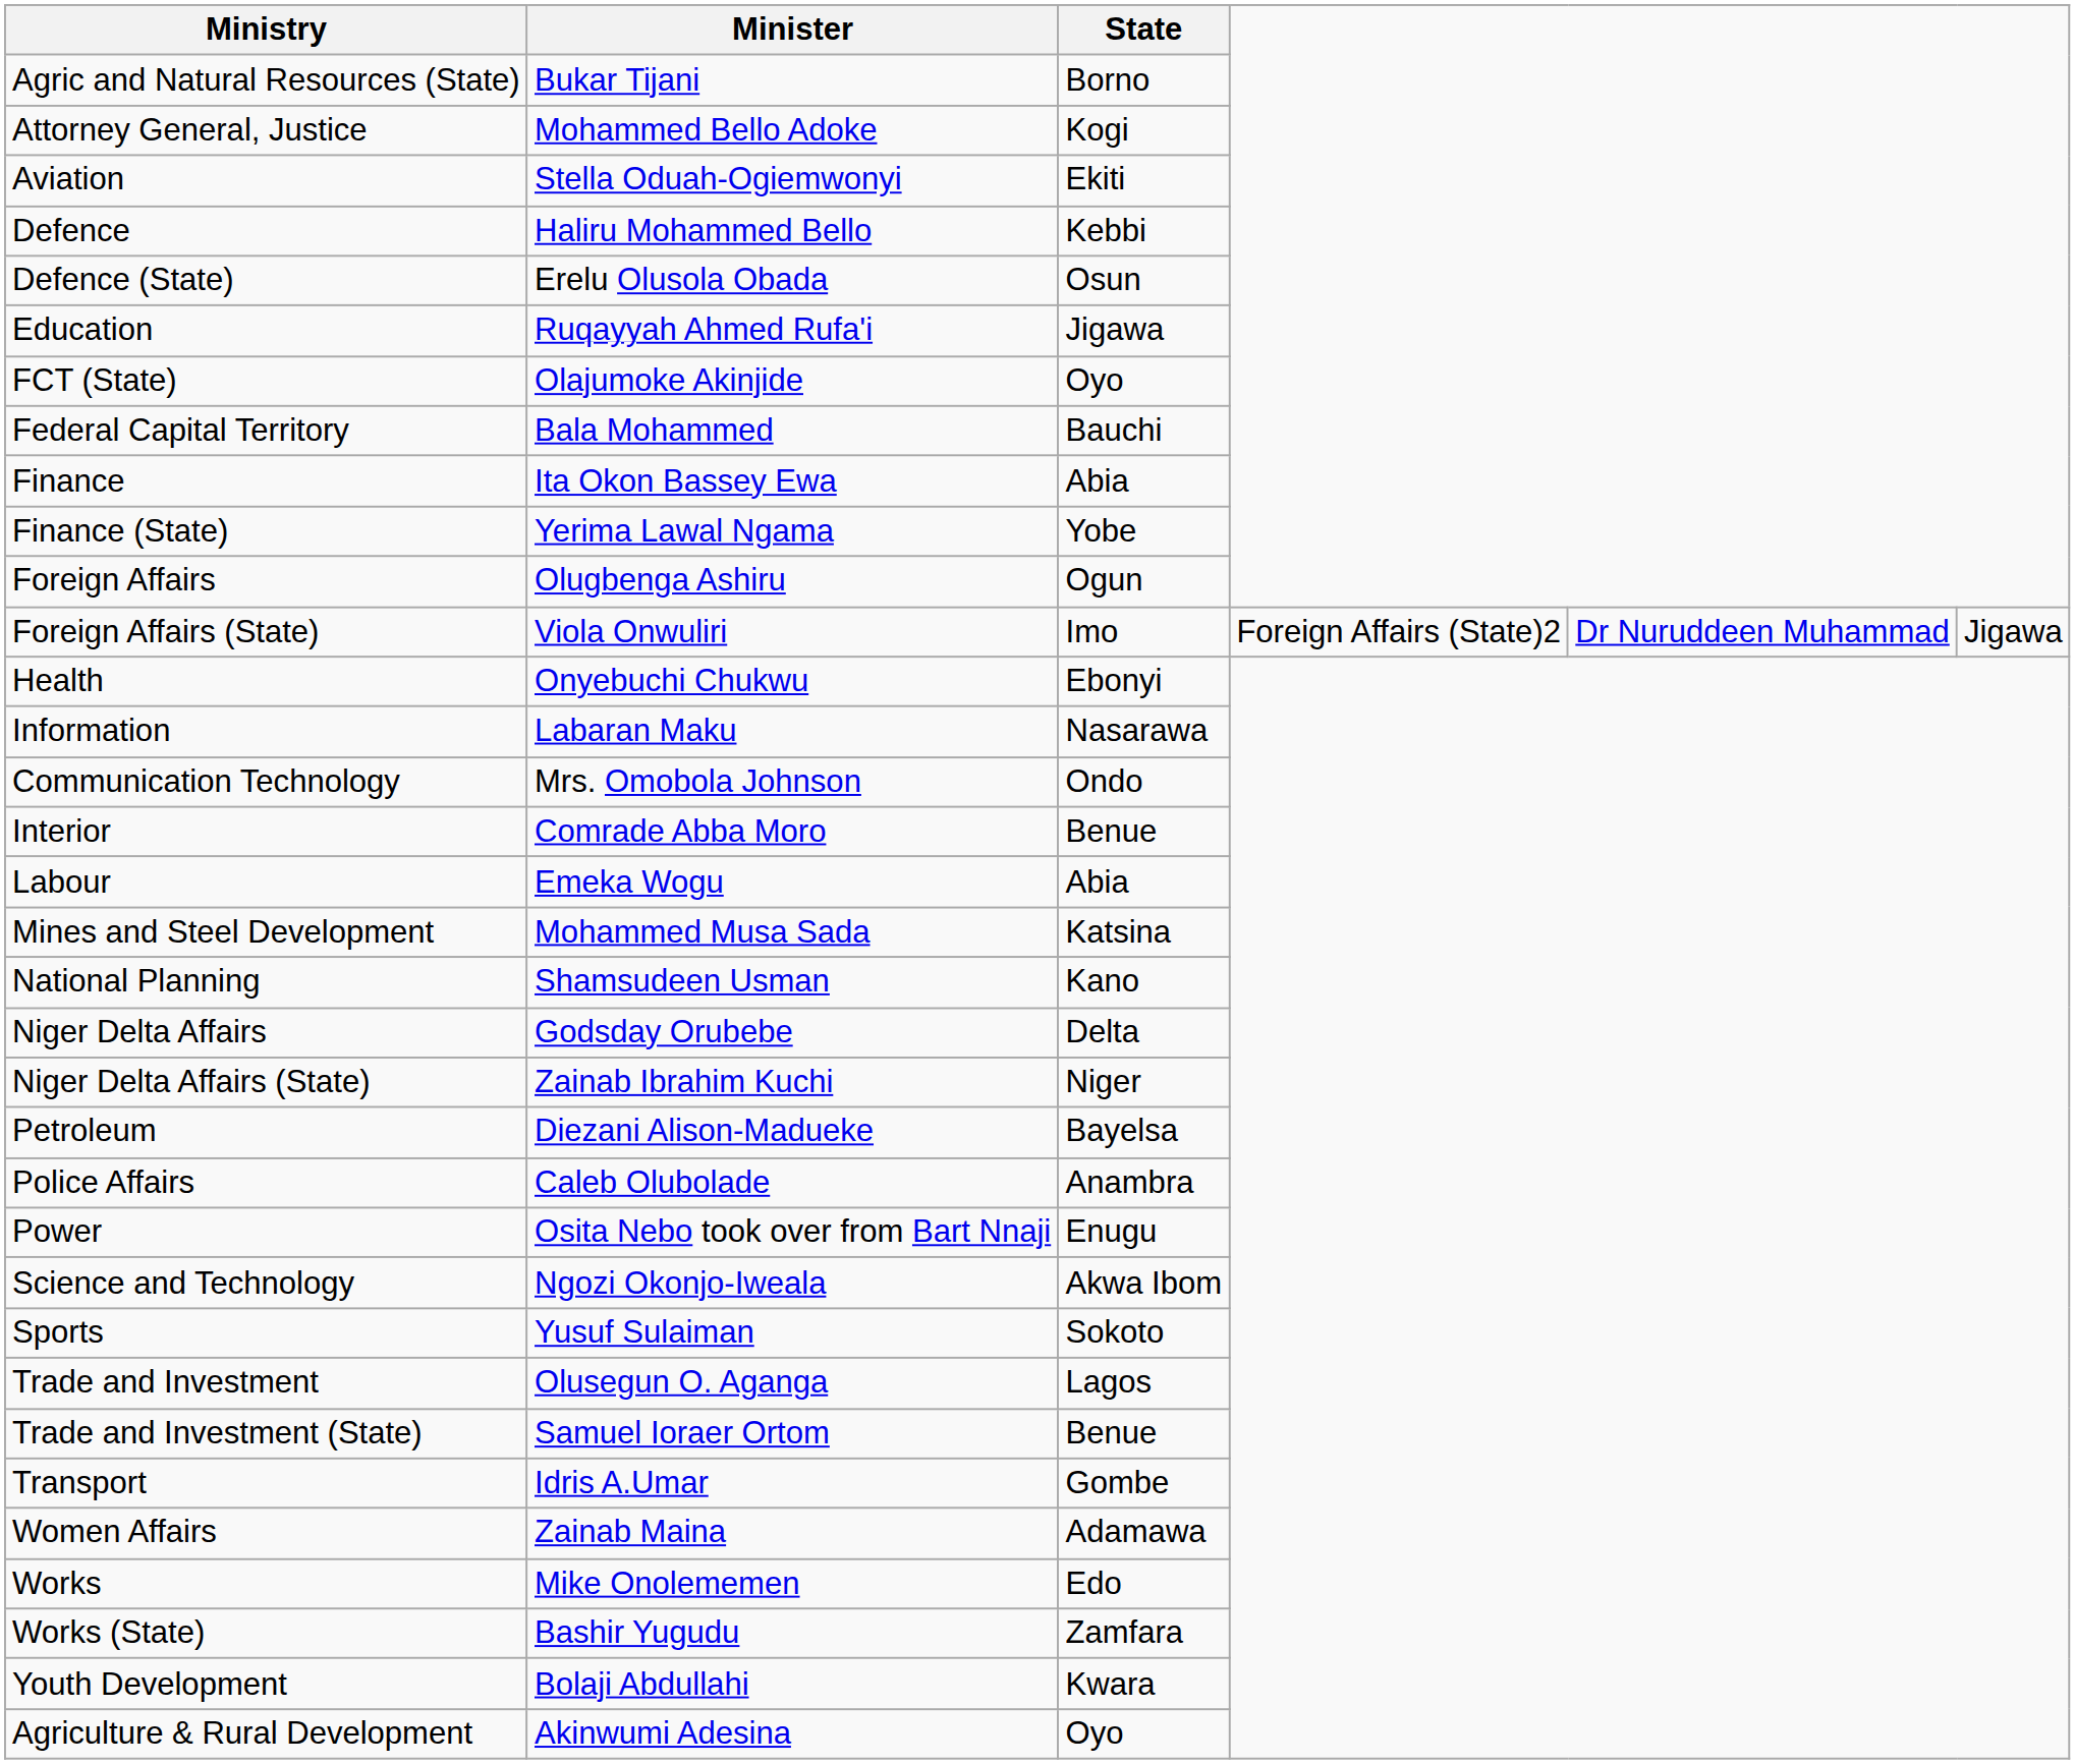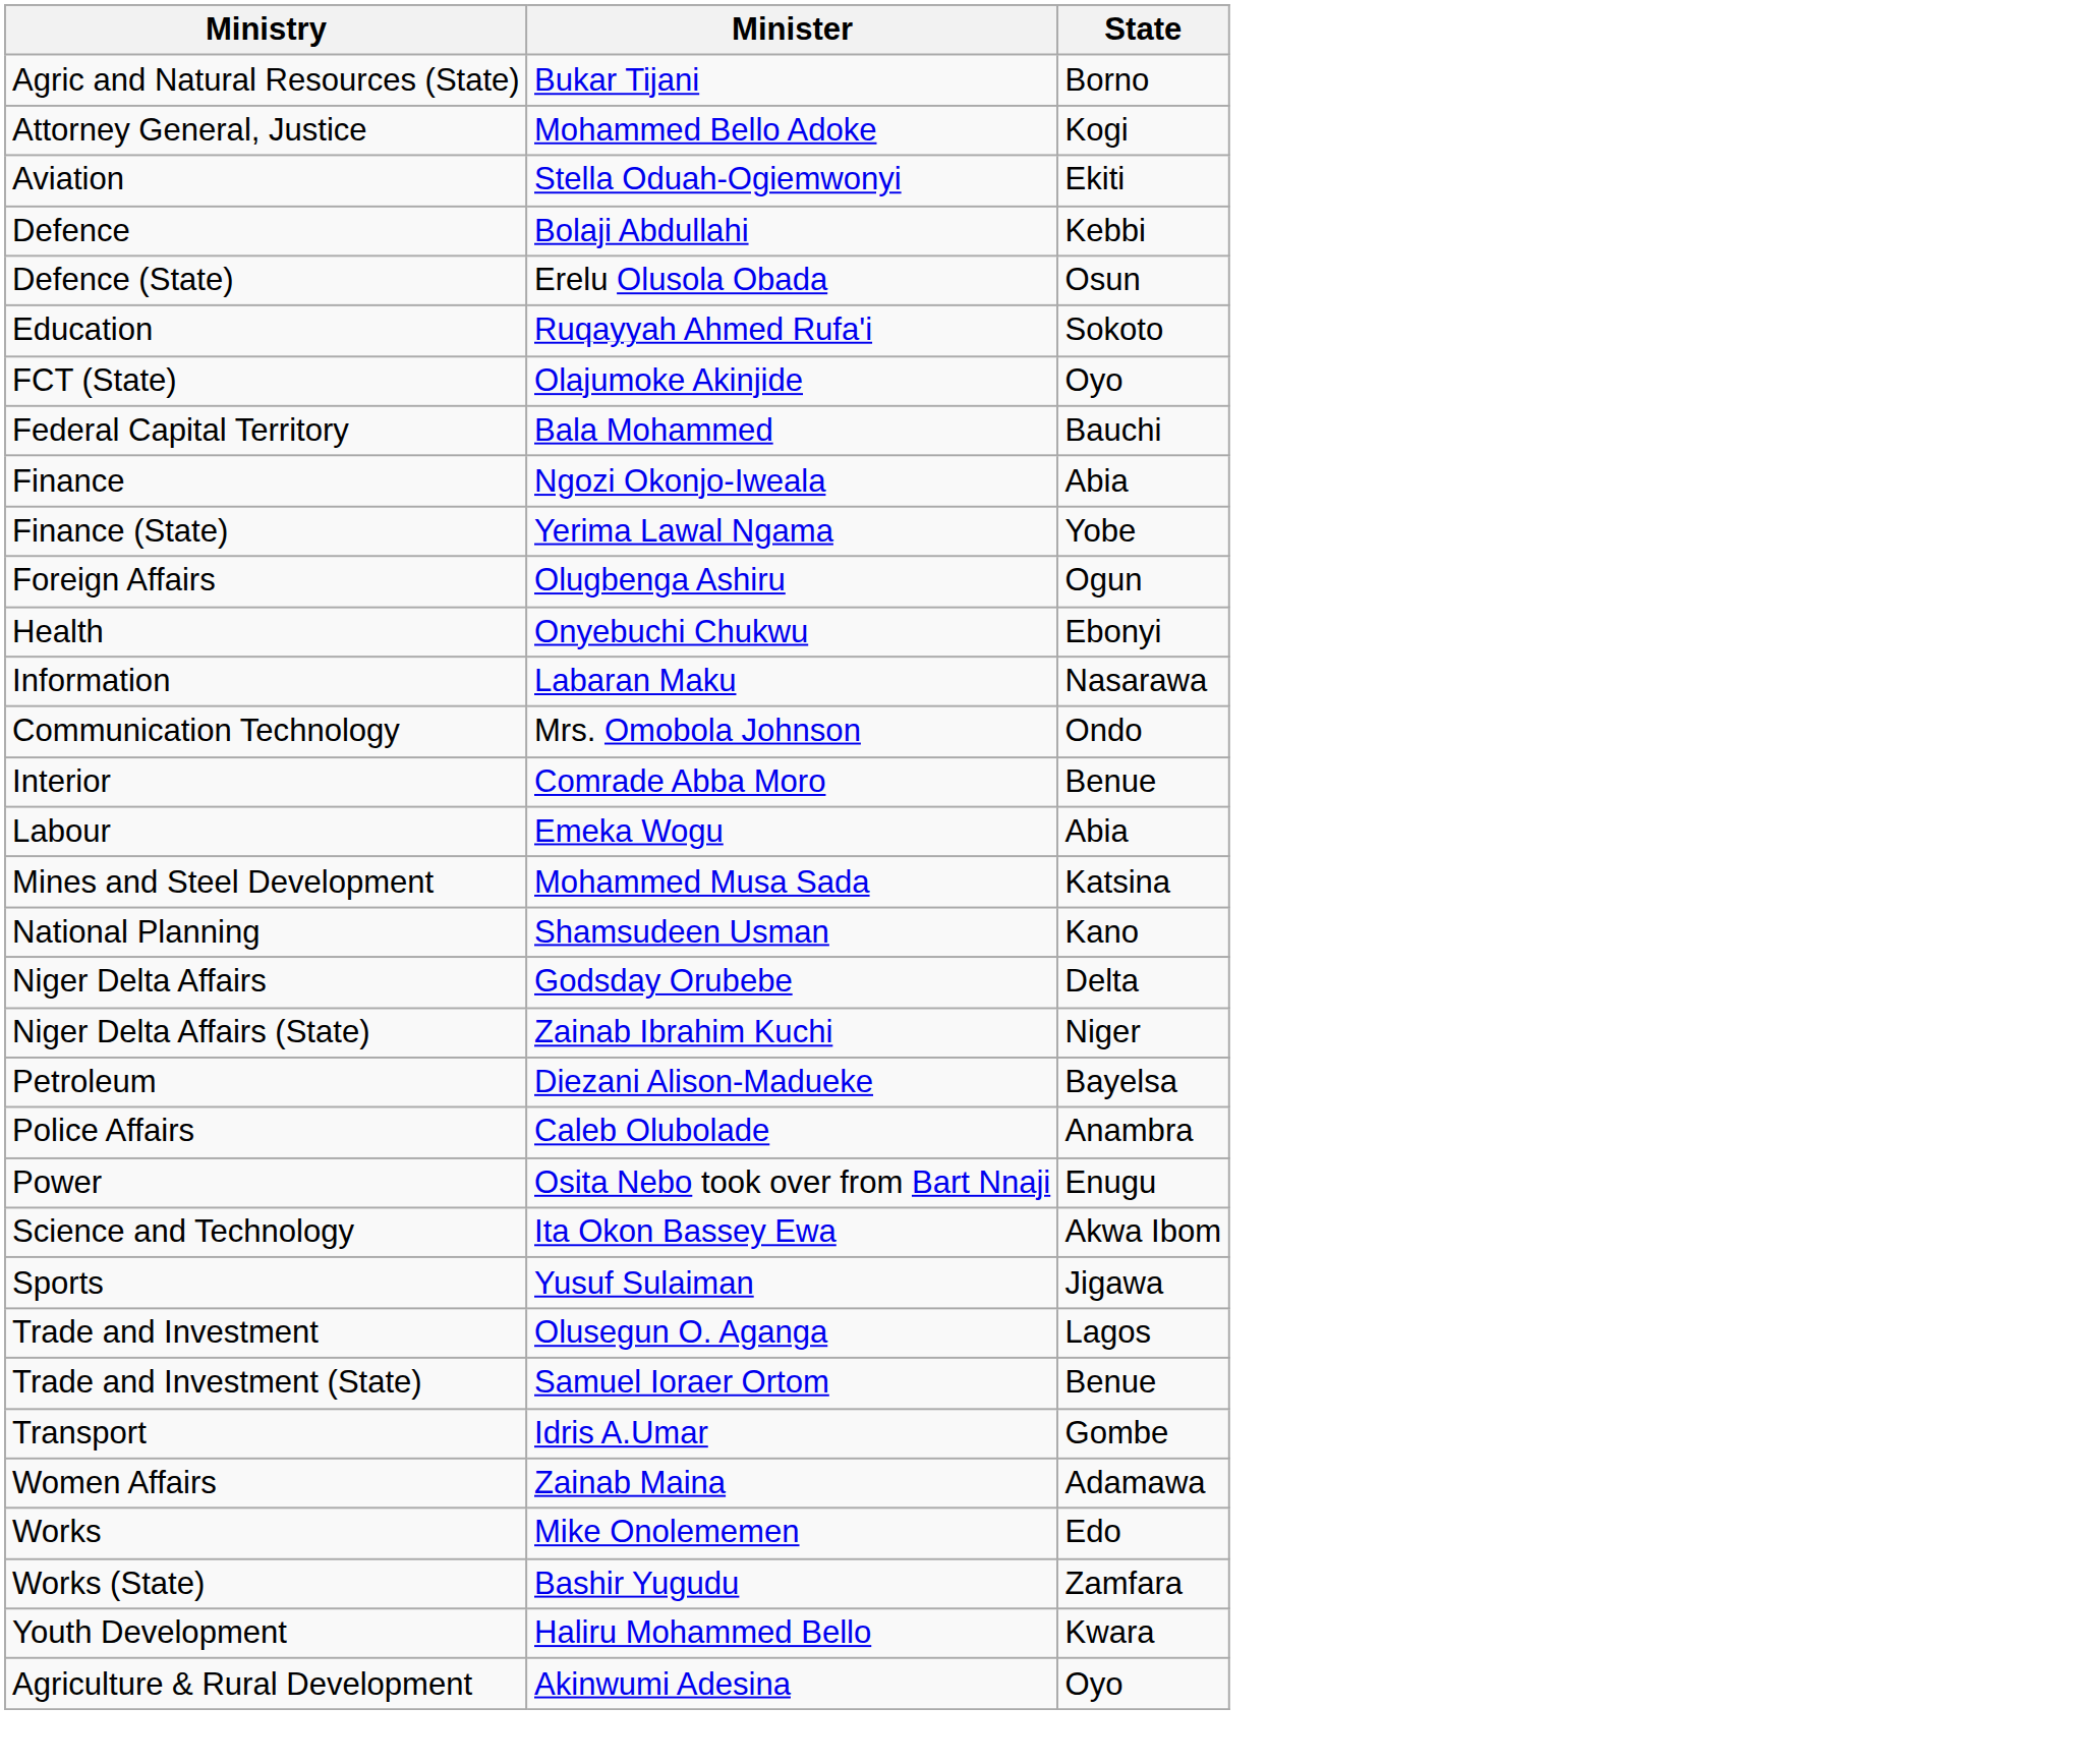Defence | Minister: Haliru Mohammed Bello -> Bolaji Abdullahi
Education | State: Jigawa -> Sokoto
Finance | Minister: Ita Okon Bassey Ewa -> Ngozi Okonjo-Iweala
- row: Foreign Affairs (State) | Viola Onwuliri | Imo | Foreign Affairs (State)2 | Dr Nuruddeen Muhammad | Jigawa
Science and Technology | Minister: Ngozi Okonjo-Iweala -> Ita Okon Bassey Ewa
Sports | State: Sokoto -> Jigawa
Youth Development | Minister: Bolaji Abdullahi -> Haliru Mohammed Bello
